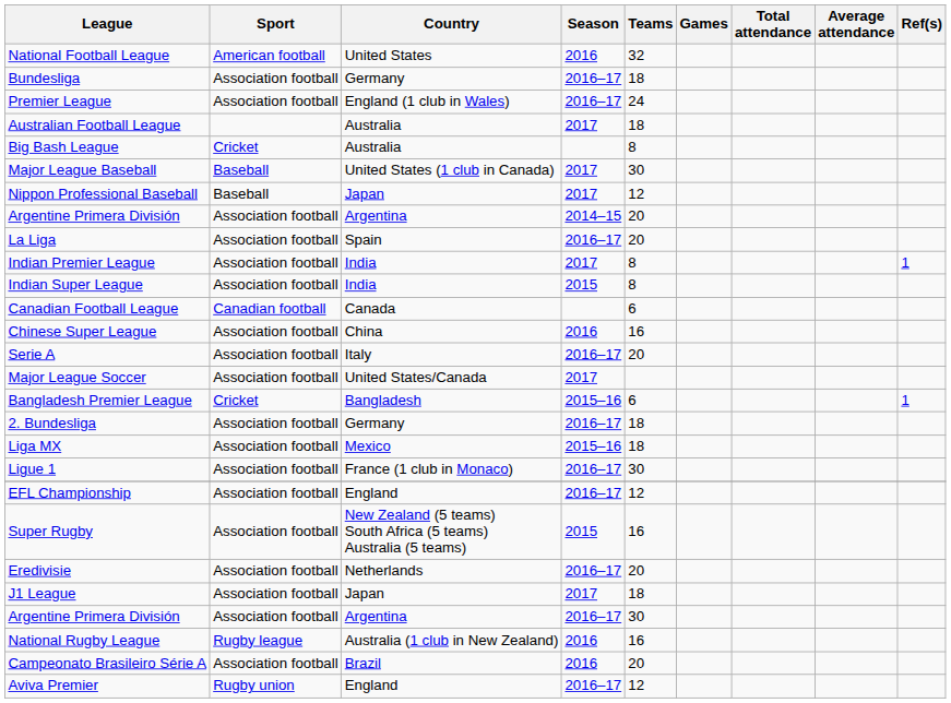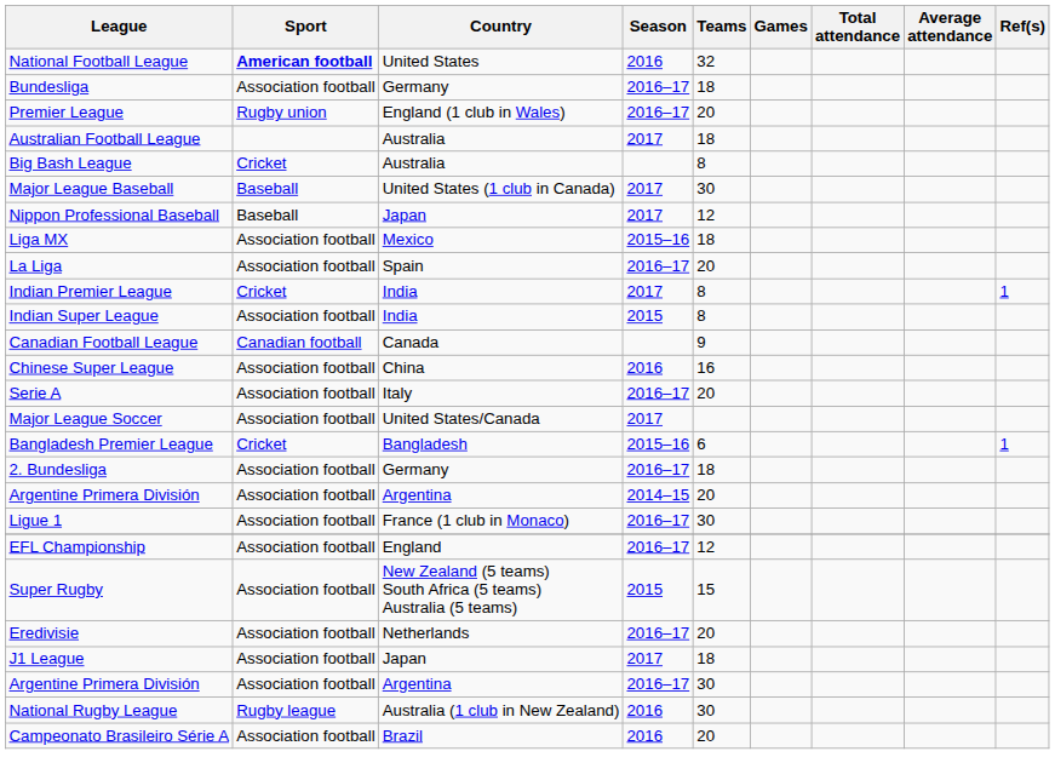National Football League | Sport: normal -> bold
Premier League | Sport: Association football -> Rugby union
Premier League | Teams: 24 -> 20
rows swapped: Liga MX <-> Argentine Primera División / 2014–15
Indian Premier League | Sport: Association football -> Cricket
Canadian Football League | Teams: 6 -> 9
Super Rugby | Teams: 16 -> 15
National Rugby League | Teams: 16 -> 30
- row: Aviva Premier | Rugby union | England | 2016–17 | 12
